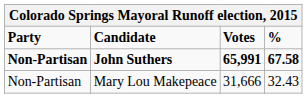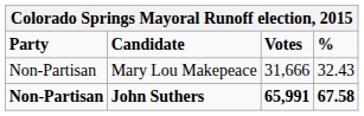rows swapped: John Suthers <-> Mary Lou Makepeace
